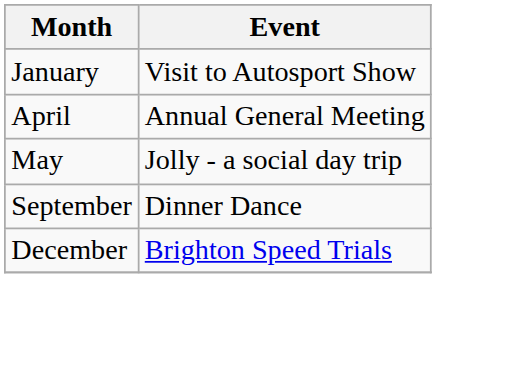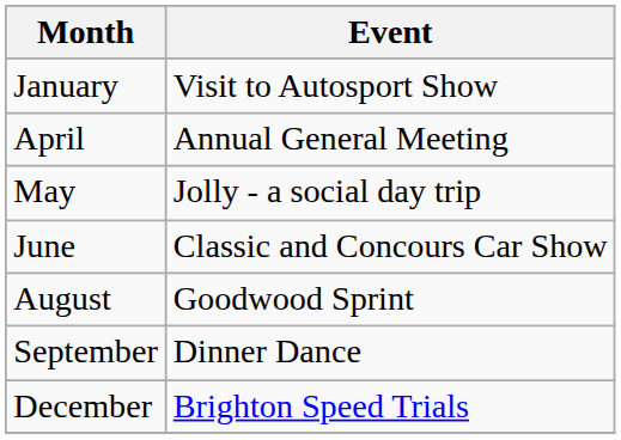+ row: June | Classic and Concours Car Show
+ row: August | Goodwood Sprint
